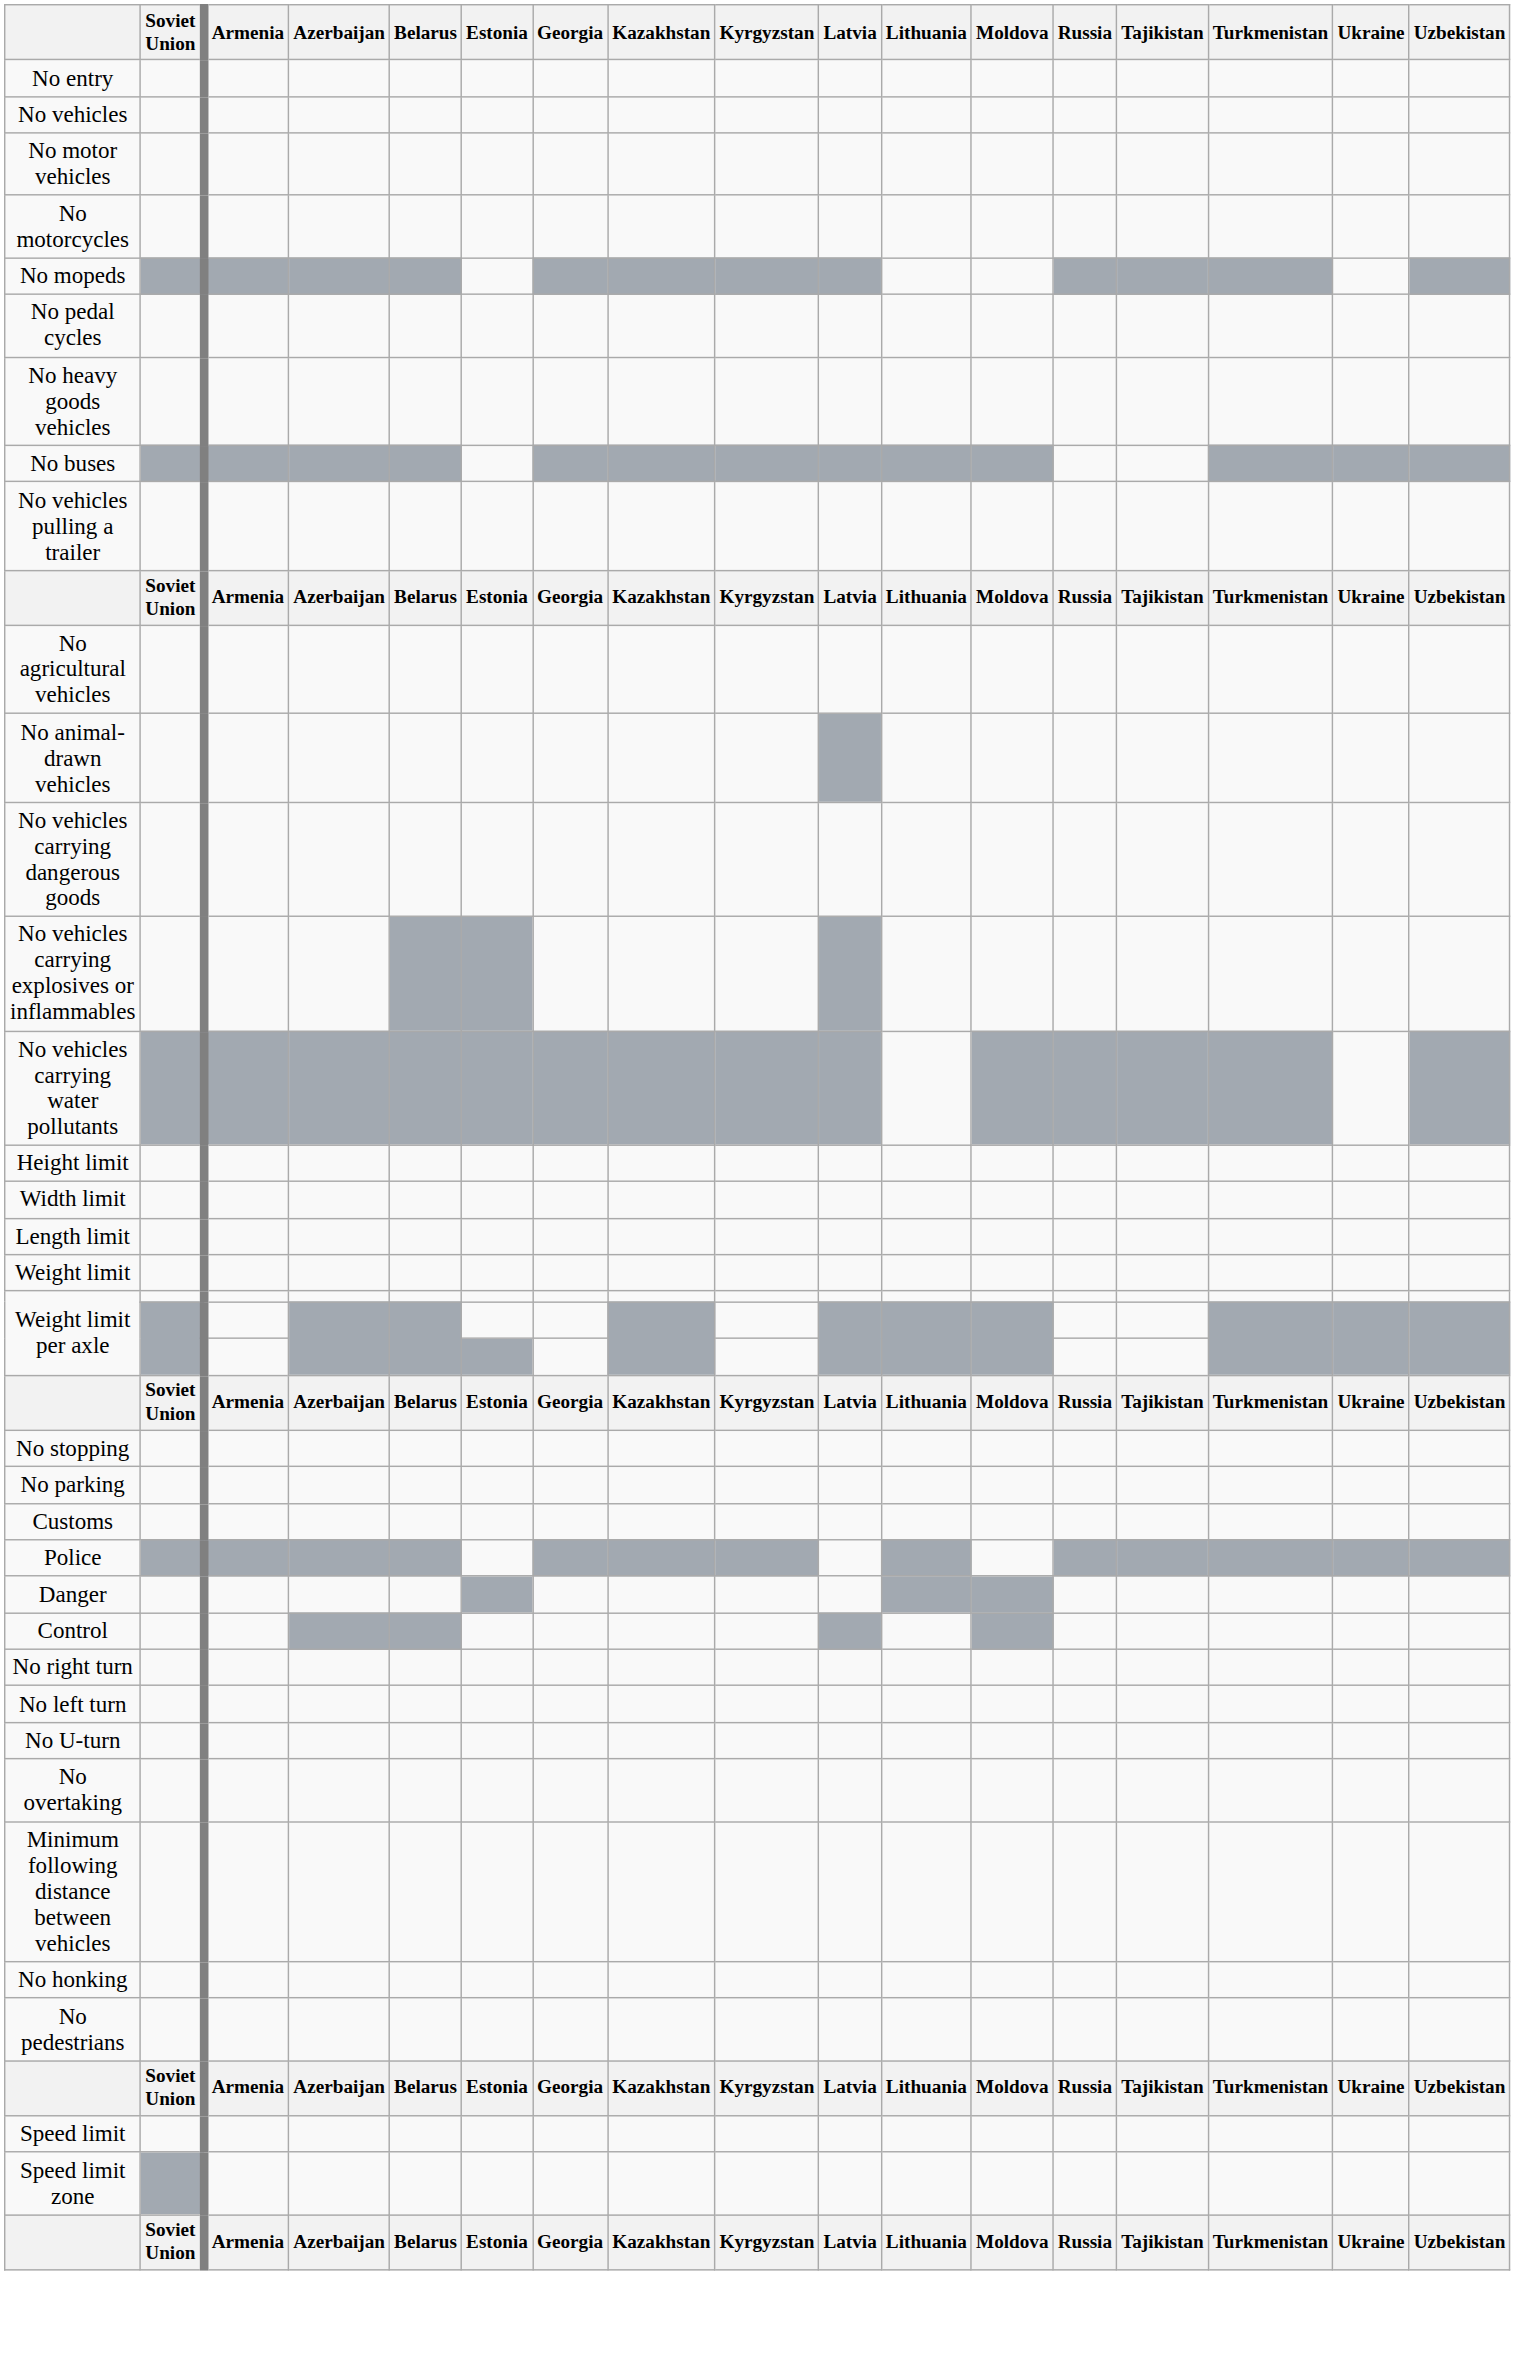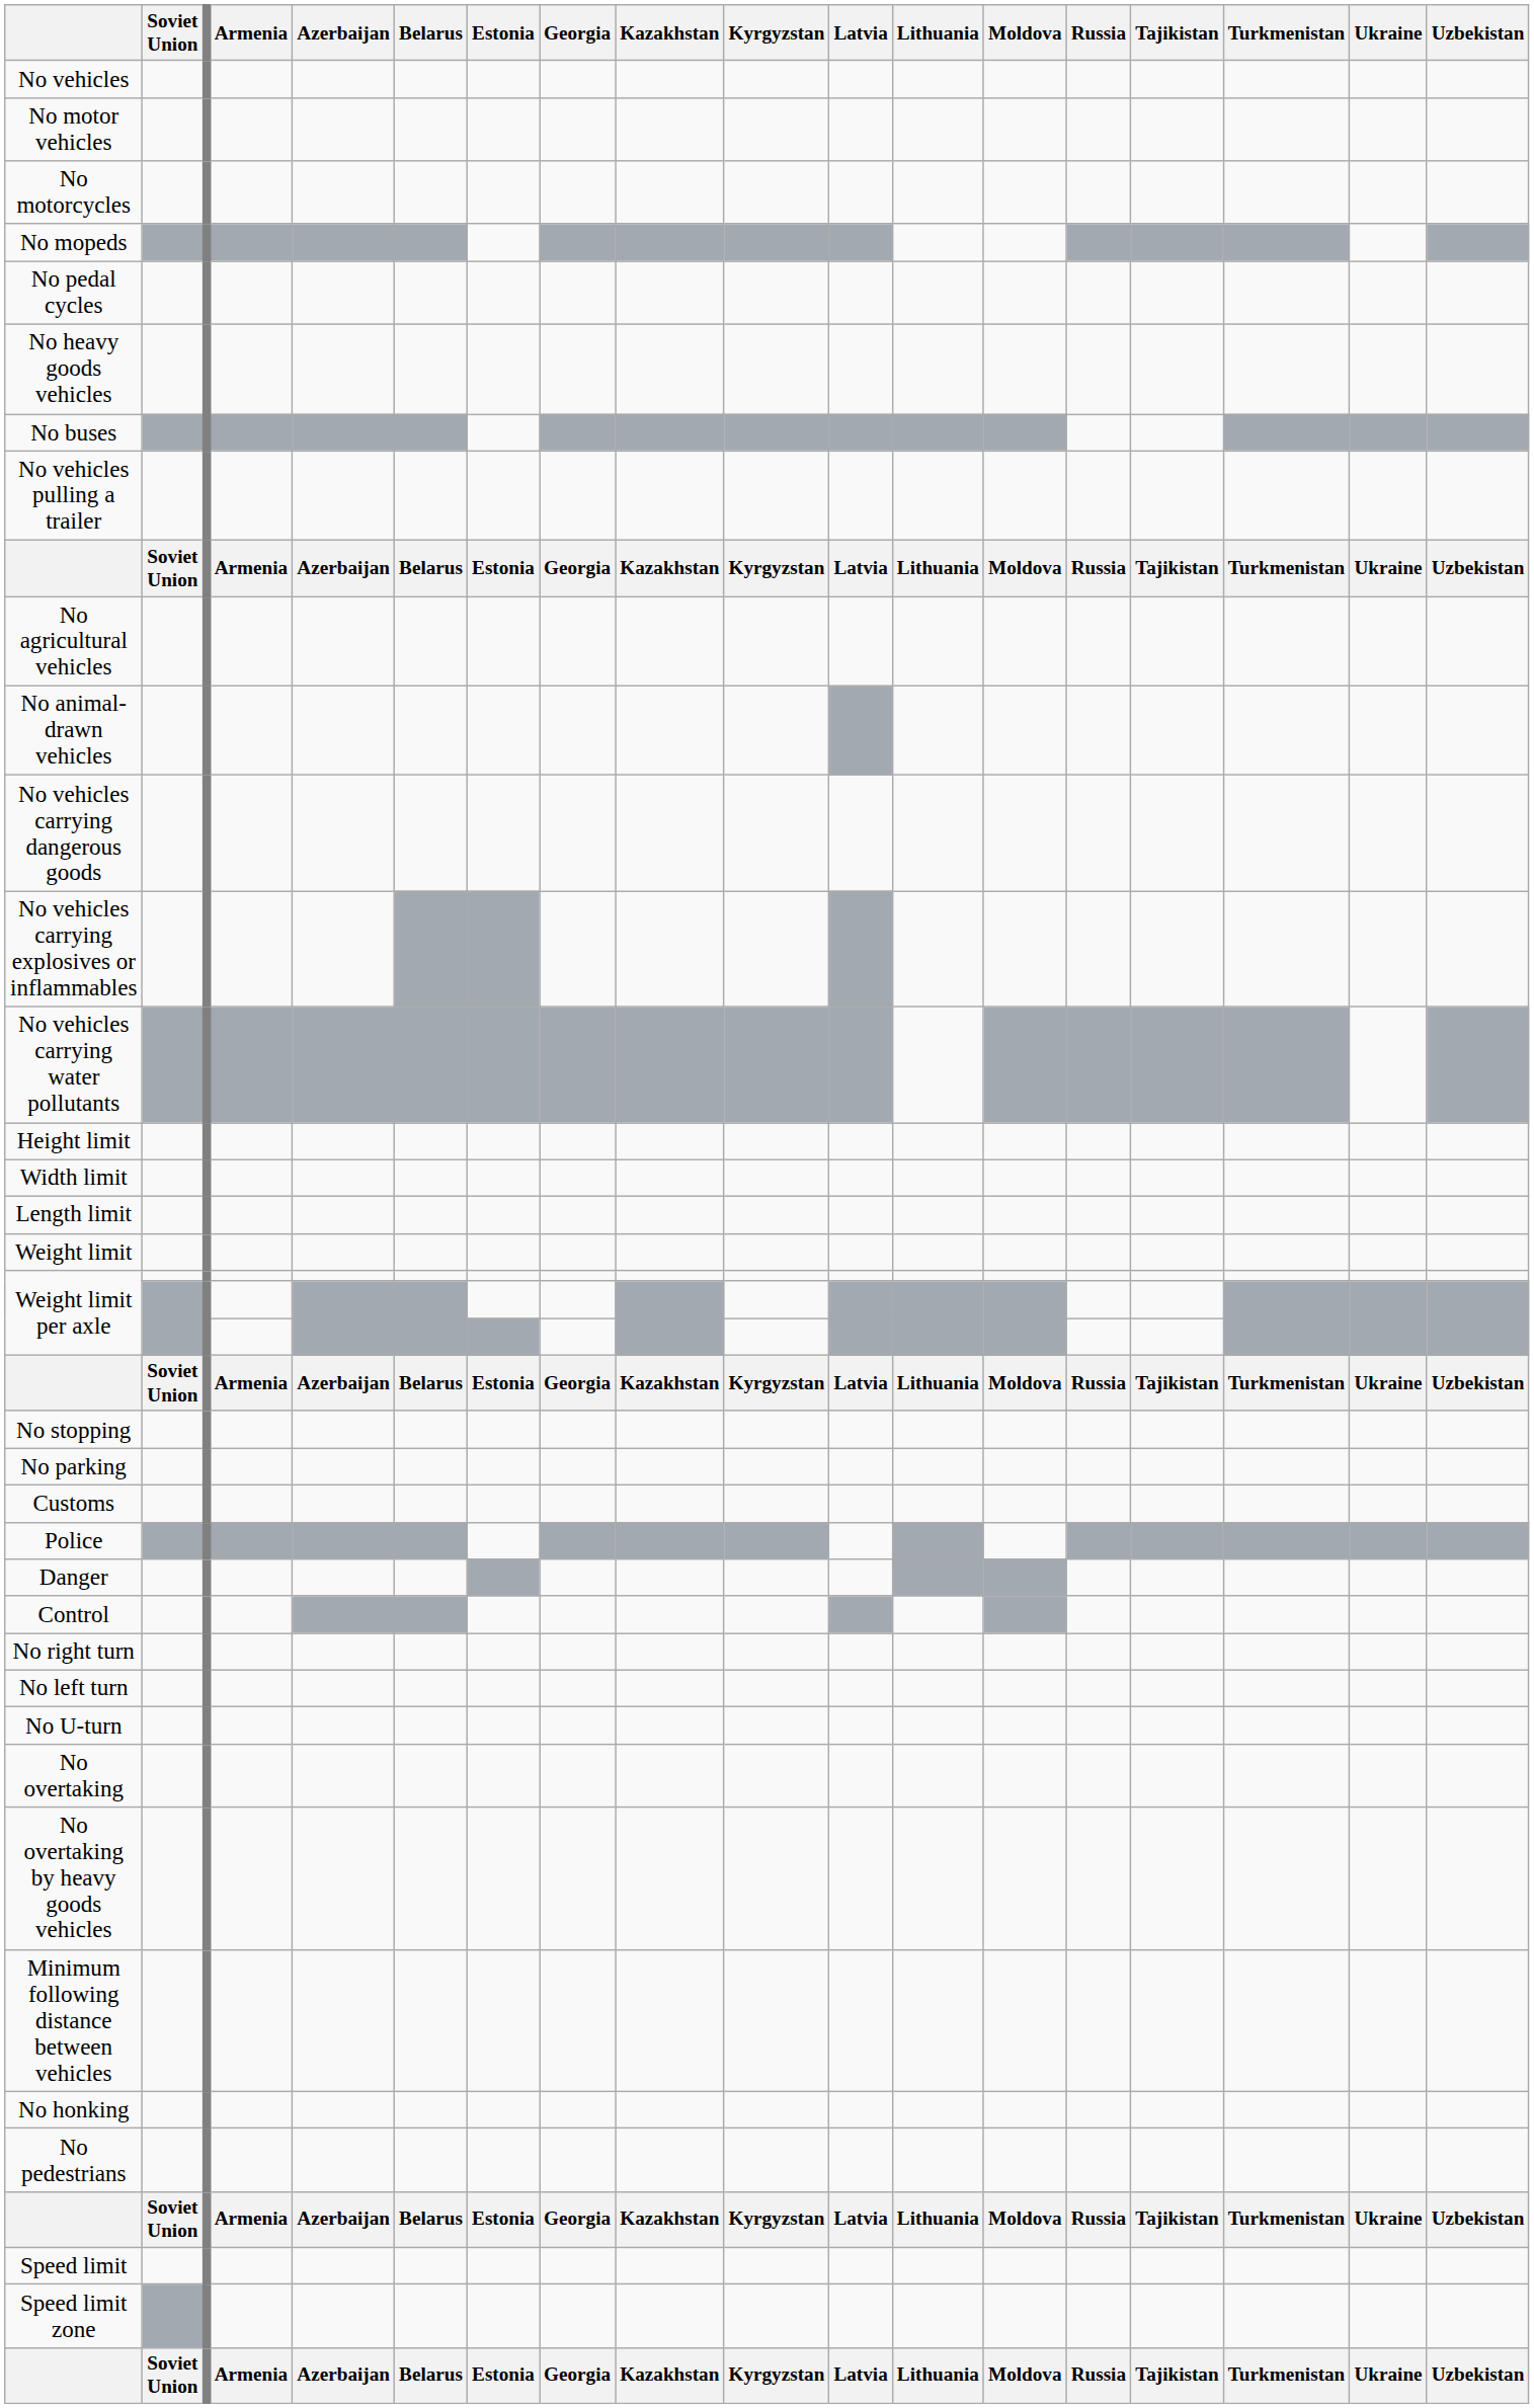- row: No entry
+ row: No overtaking by heavy goods vehicles
